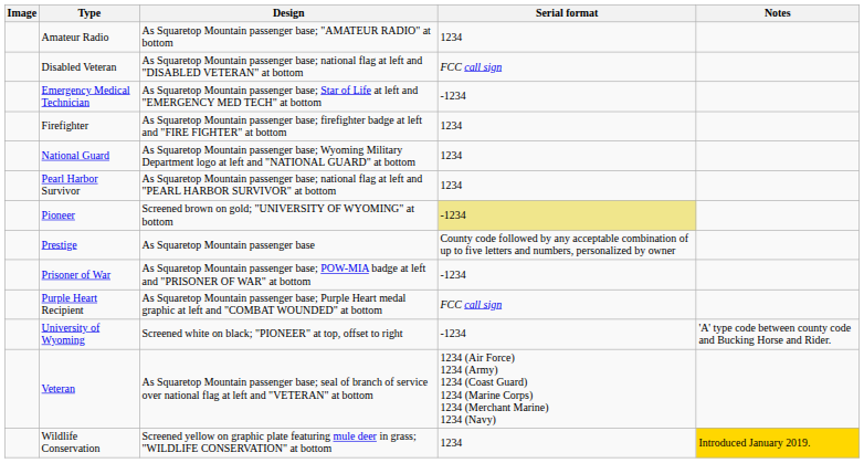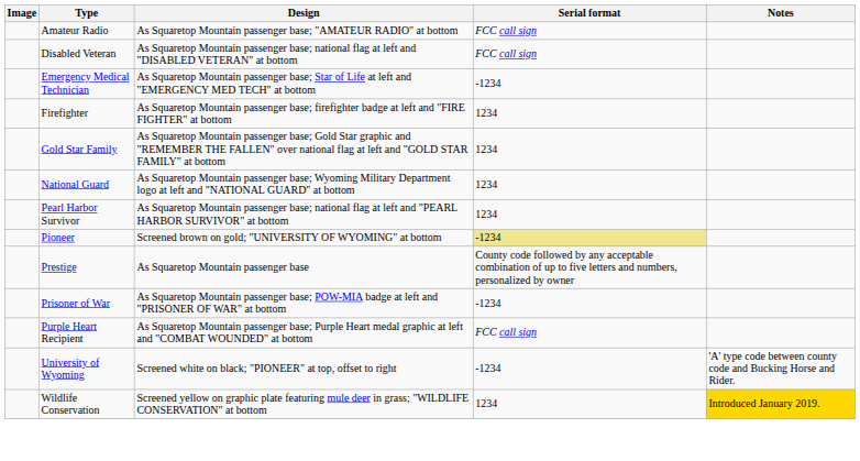Amateur Radio | Serial format: 1234 -> FCC call sign
+ row: Gold Star Family | As Squaretop Mountain passenger base; Gold Star graphic and "REMEMBER THE FALLEN" over national flag at left and "GOLD STAR FAMILY" at bottom | 1234
- row: Veteran | As Squaretop Mountain passenger base; seal of branch of service over national flag at left and "VETERAN" at bottom | 1234 (Air Force) 1234 (Army) 1234 (Coast Guard) 1234 (Marine Corps) 1234 (Merchant Marine) 1234 (Navy)
